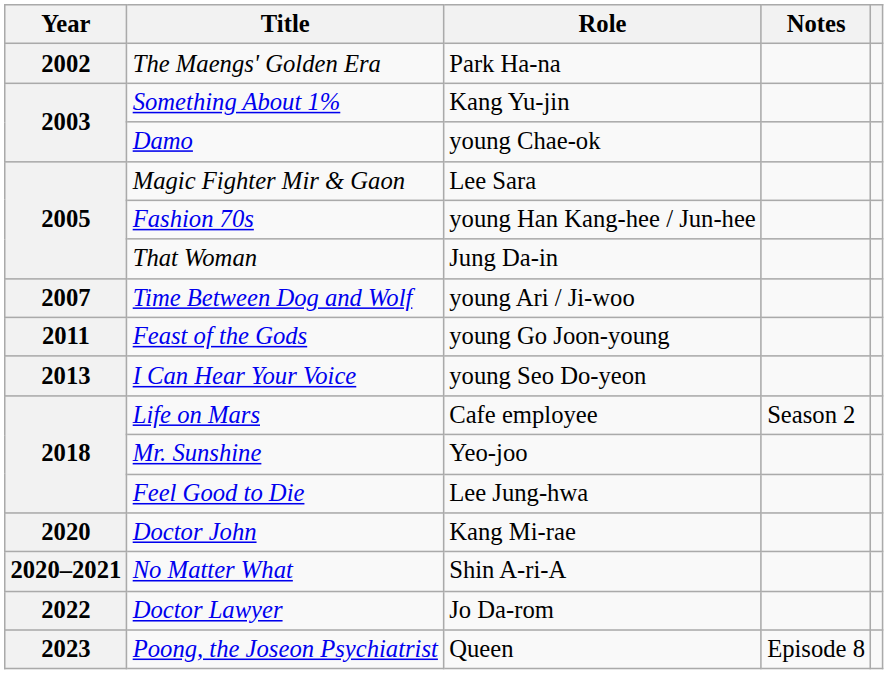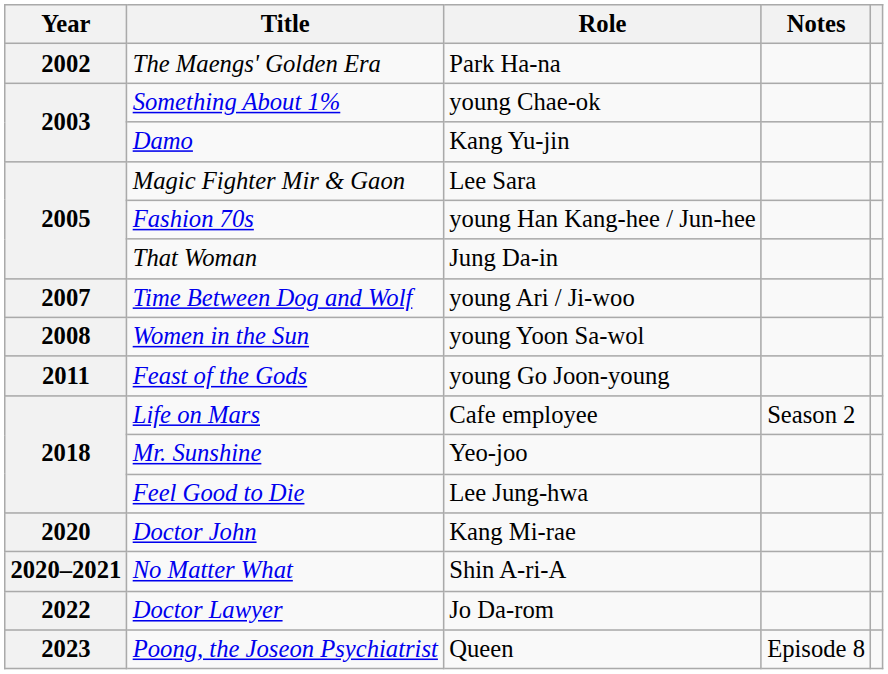Something About 1% | Role: Kang Yu-jin -> young Chae-ok
Damo | Role: young Chae-ok -> Kang Yu-jin
+ row: 2008 | Women in the Sun | young Yoon Sa-wol
- row: 2013 | I Can Hear Your Voice | young Seo Do-yeon
